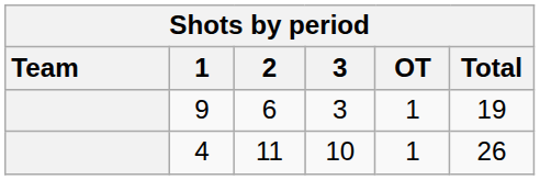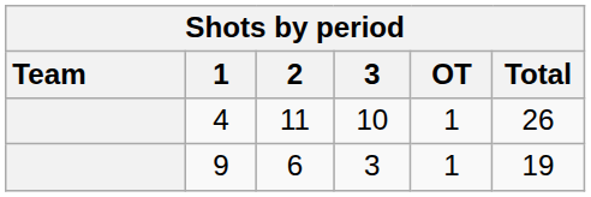rows swapped: 4 <-> 9
